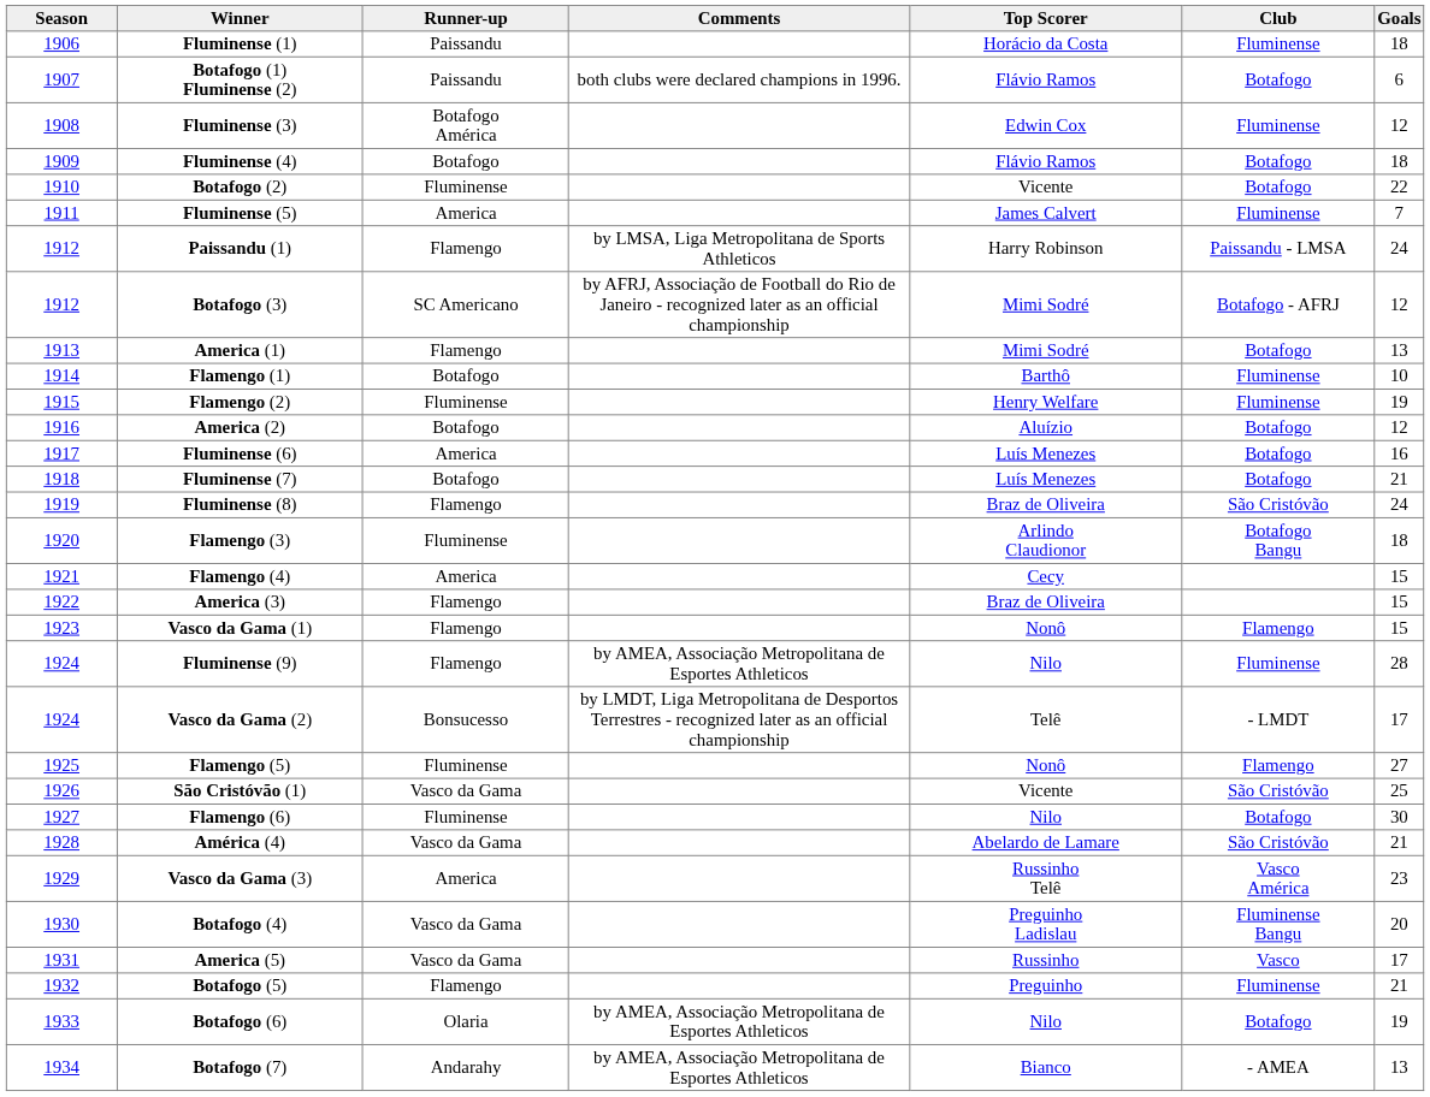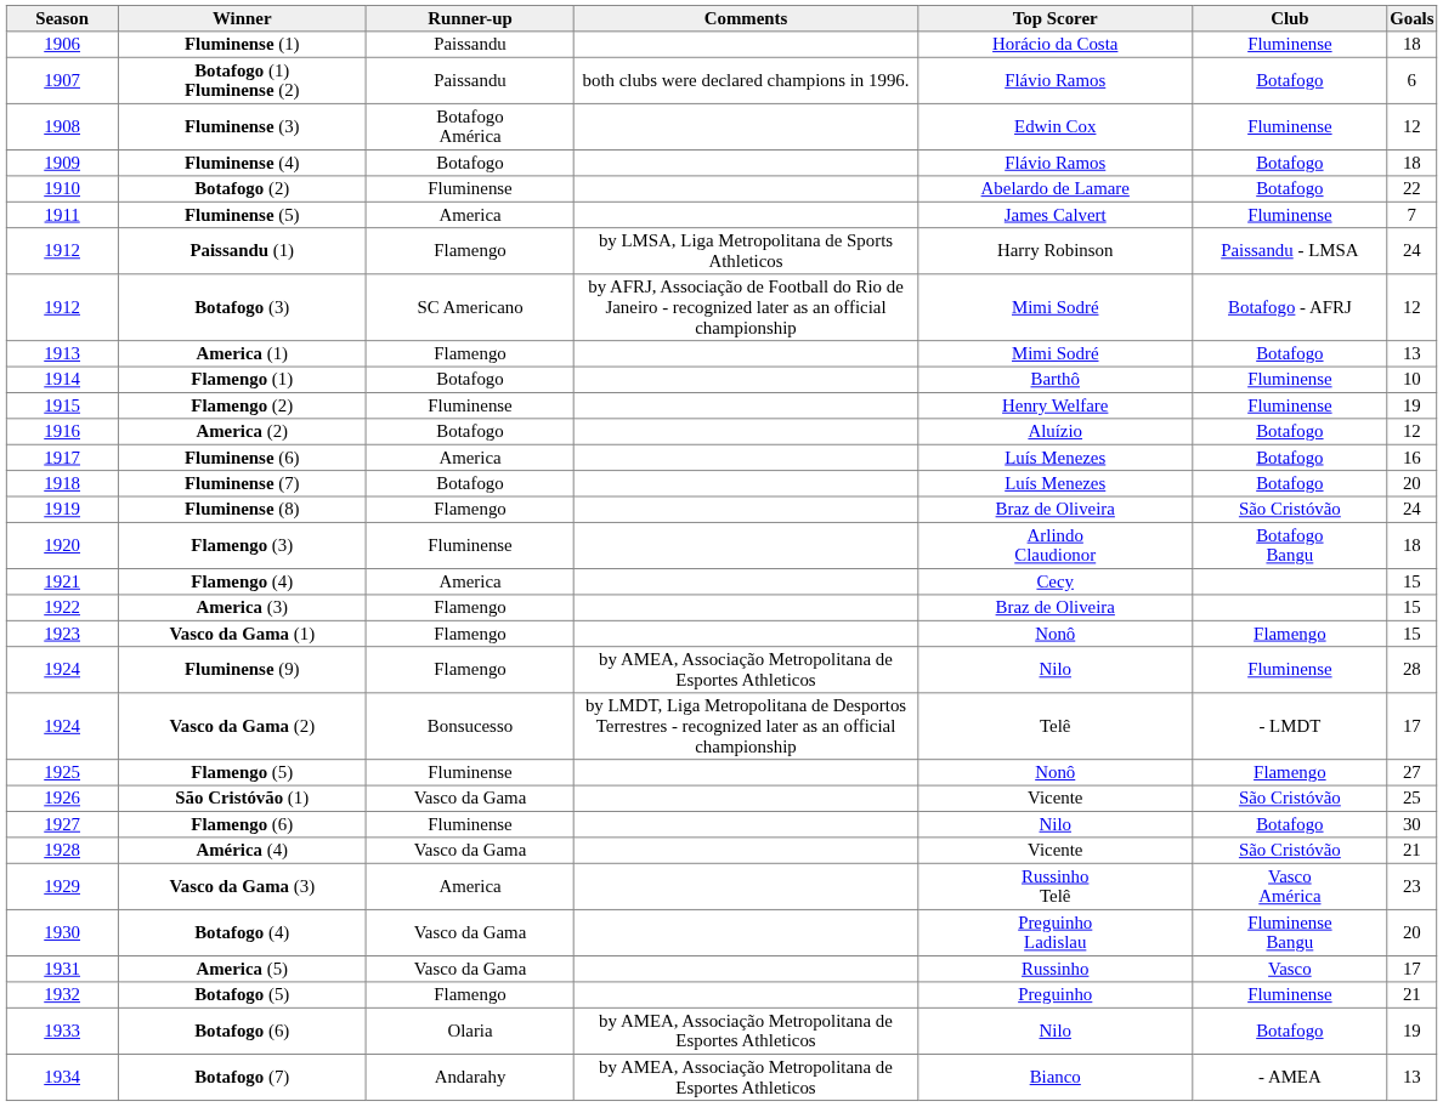Botafogo (2) | Top Scorer: Vicente -> Abelardo de Lamare
Fluminense (7) | Goals: 21 -> 20
América (4) | Top Scorer: Abelardo de Lamare -> Vicente
